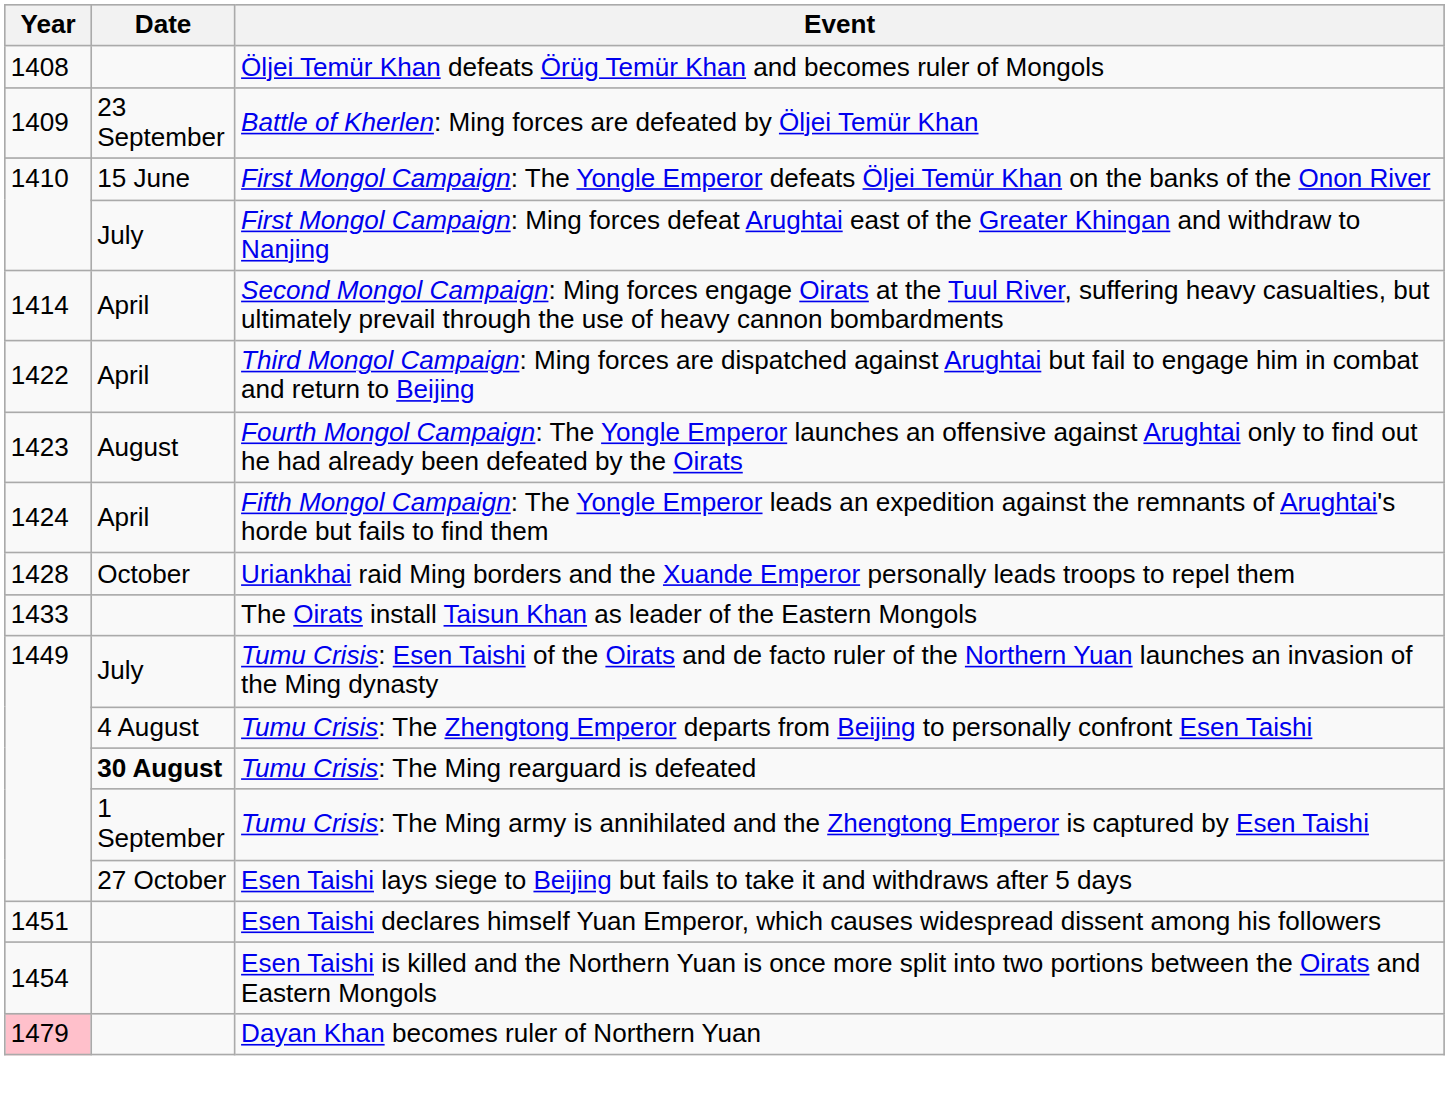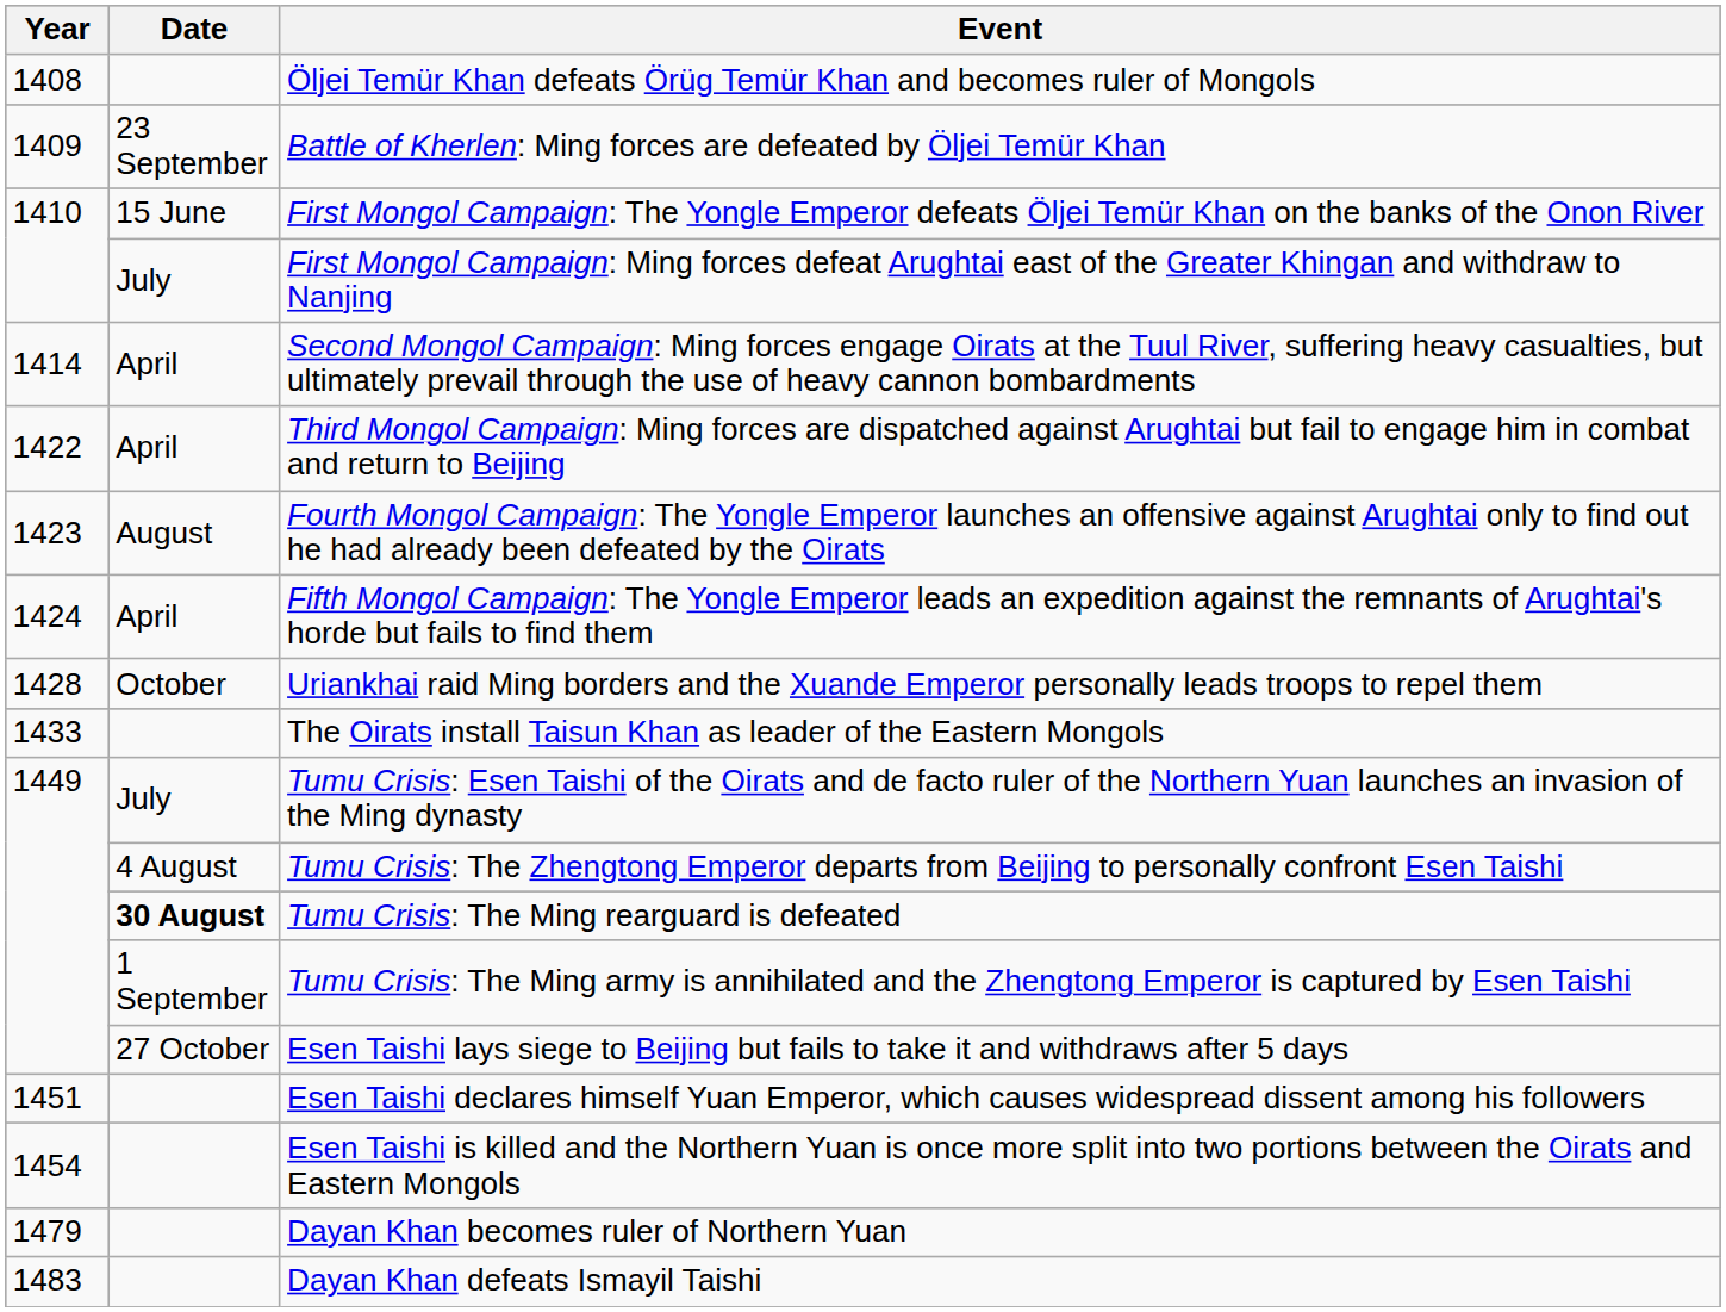Dayan Khan becomes ruler of Northern Yuan | Year: pink background -> no background
+ row: 1483 | Dayan Khan defeats Ismayil Taishi
